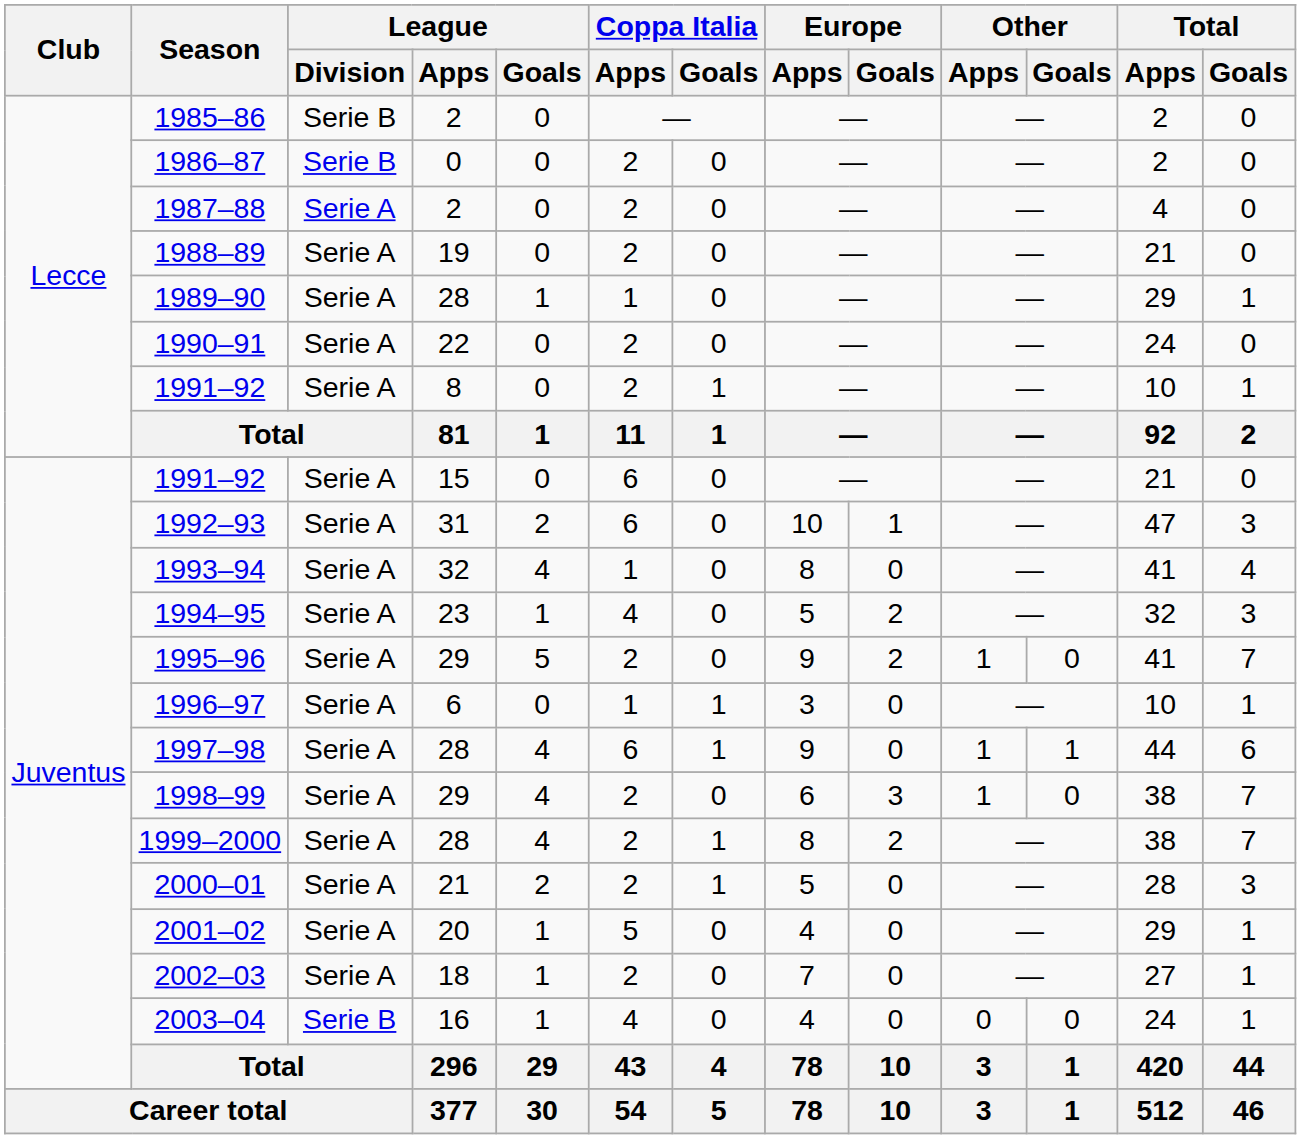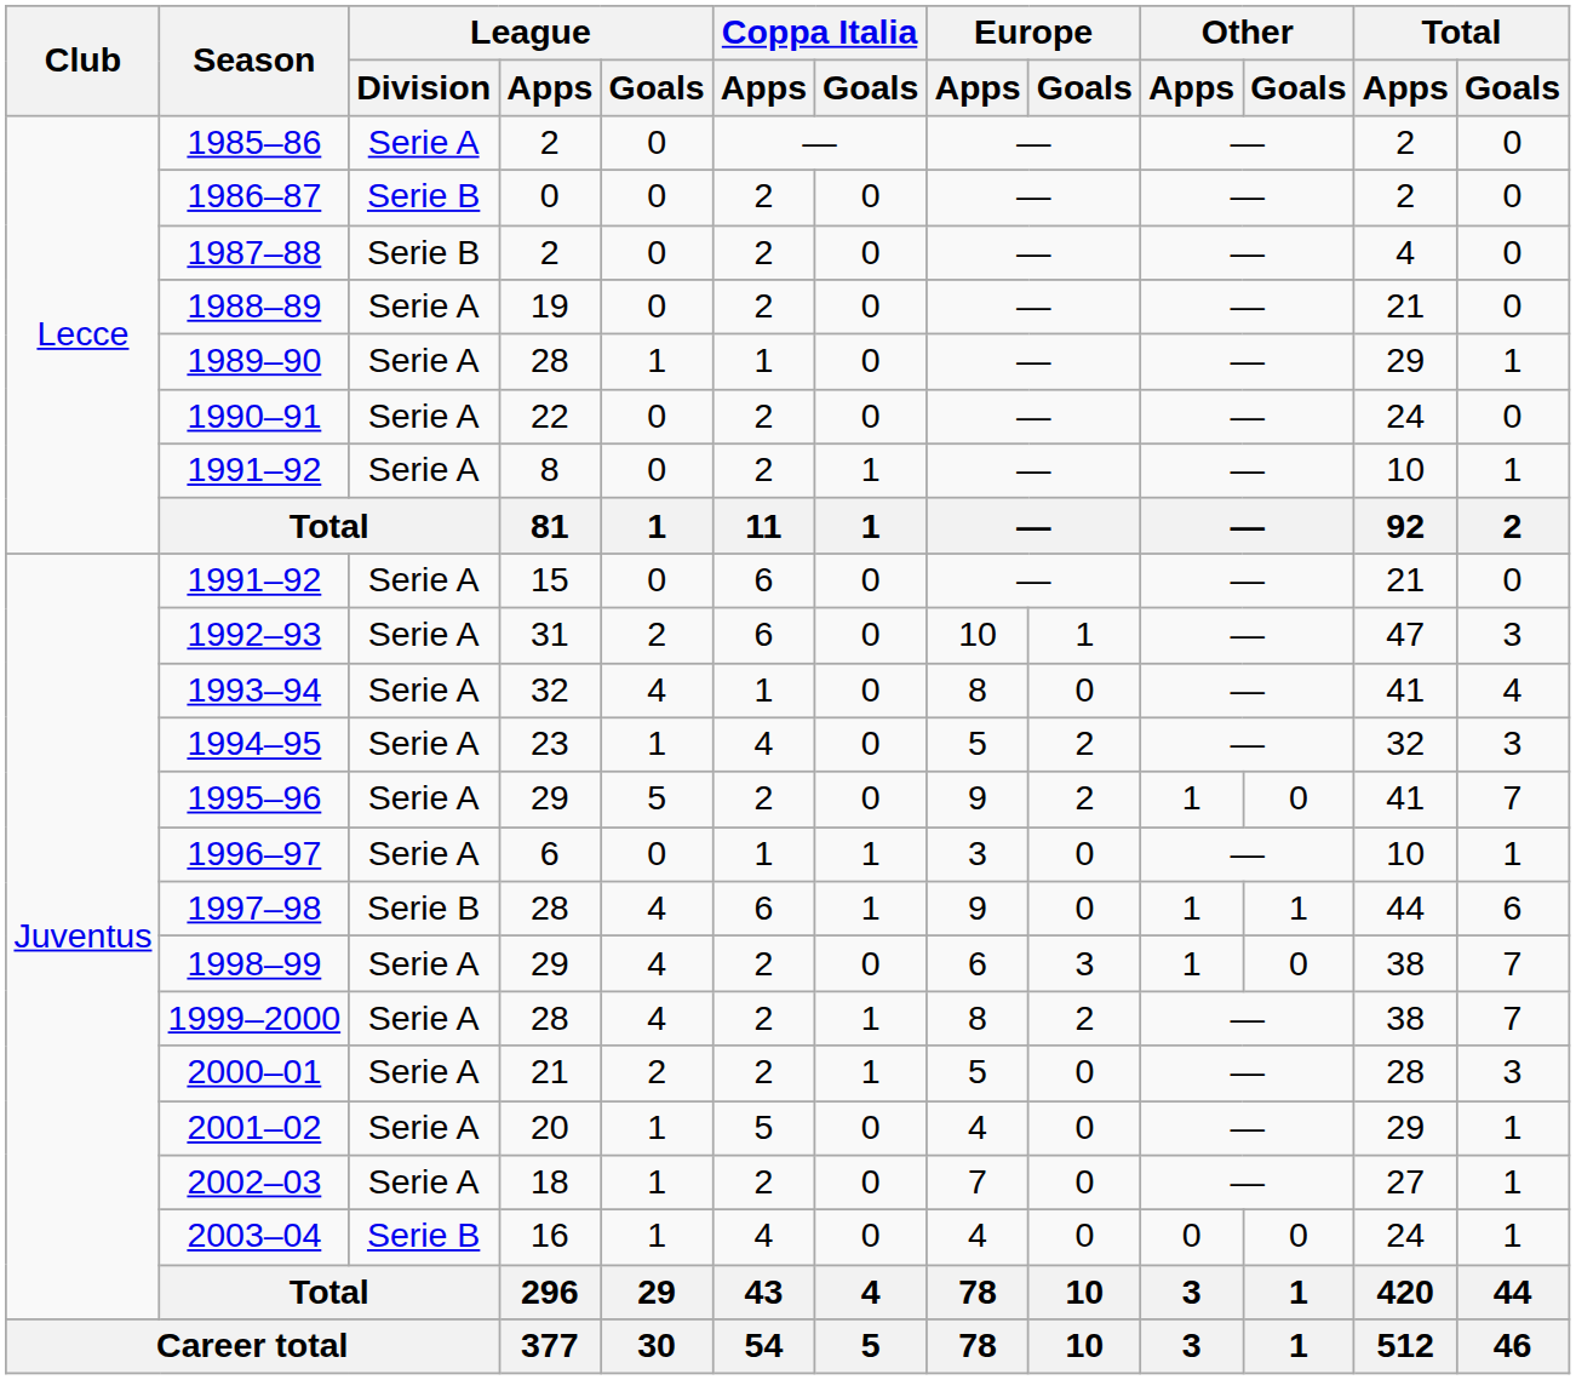1985–86 | League / Division: Serie B -> Serie A
1987–88 | League / Division: Serie A -> Serie B
1997–98 | League / Division: Serie A -> Serie B
